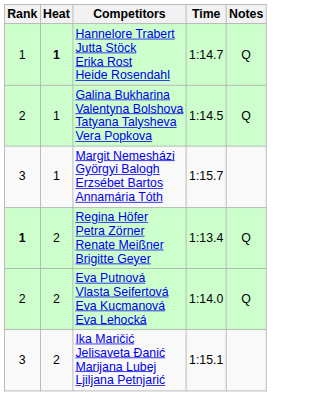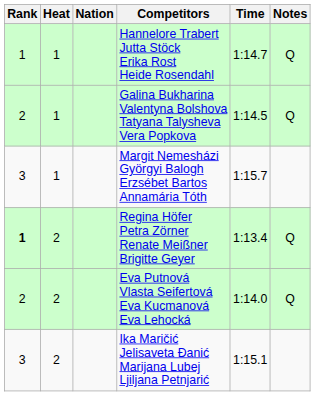+ column: Nation
Hannelore Trabert Jutta Stöck Erika Rost Heide Rosendahl | Heat: bold -> normal
